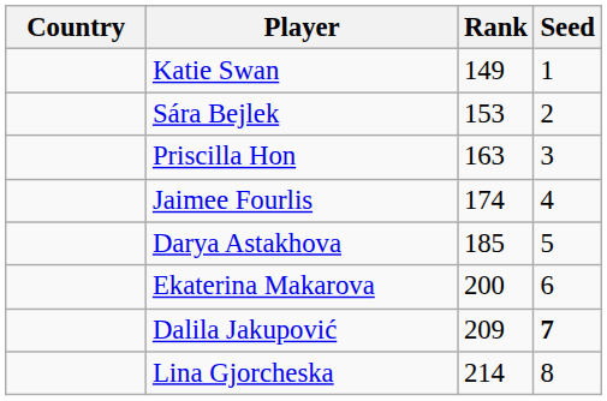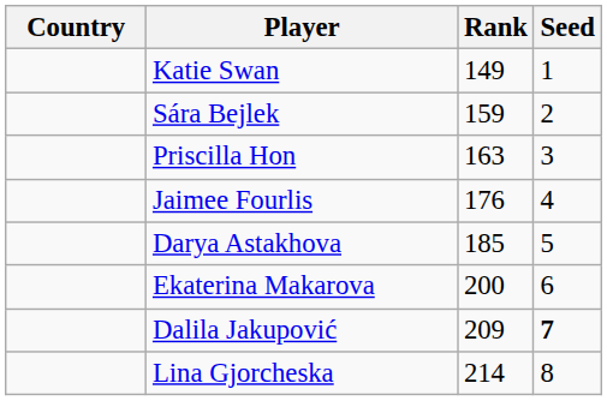Sára Bejlek | Rank: 153 -> 159
Jaimee Fourlis | Rank: 174 -> 176
